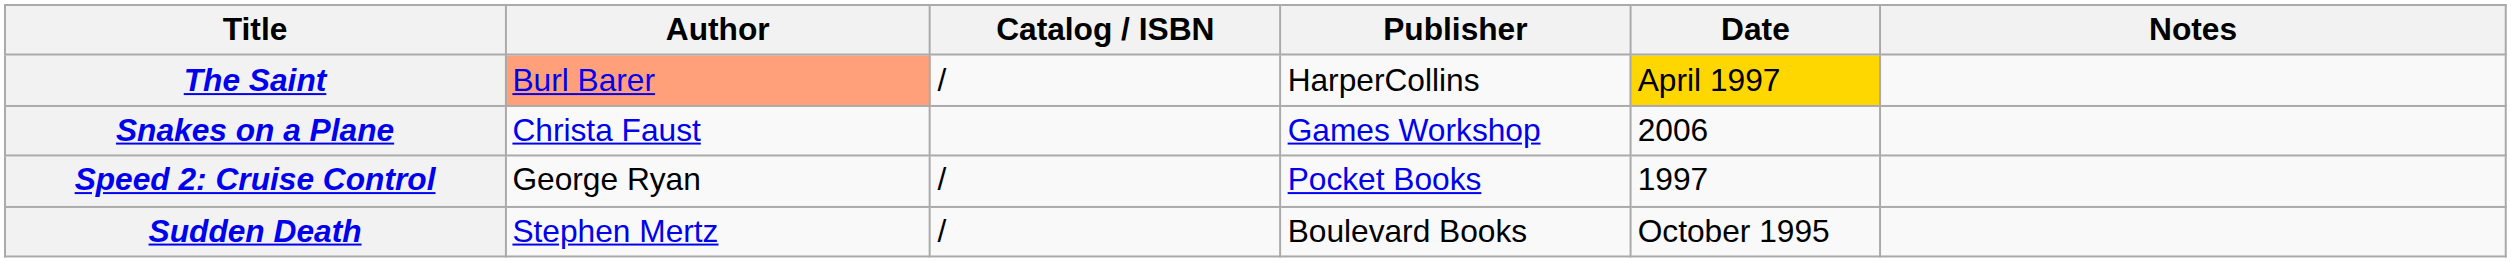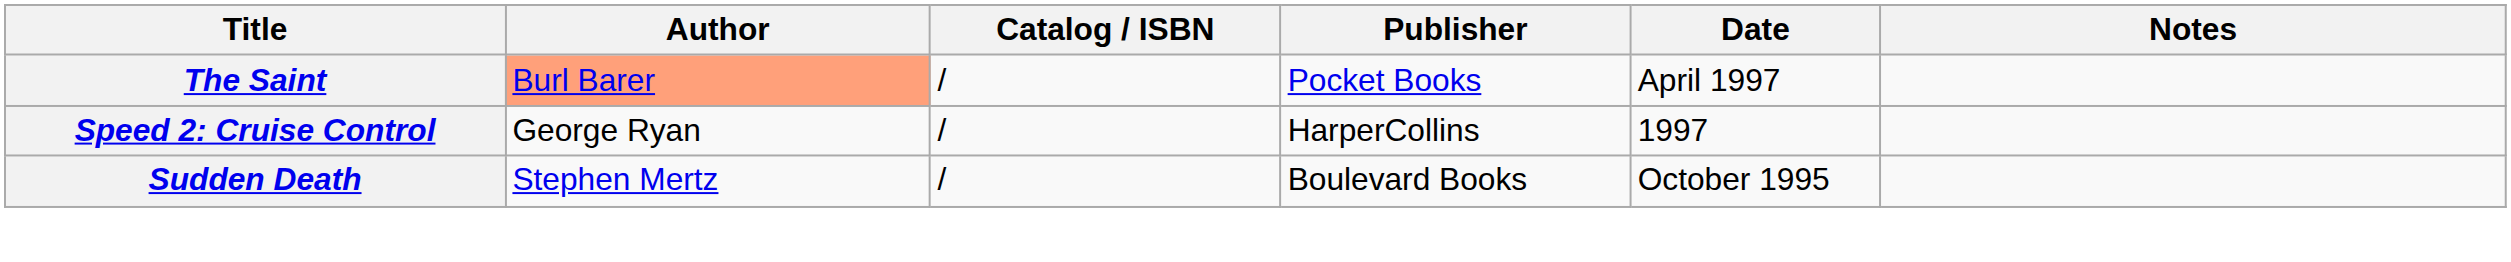The Saint | Publisher: HarperCollins -> Pocket Books
The Saint | Date: gold background -> no background
- row: Snakes on a Plane | Christa Faust | Games Workshop | 2006
Speed 2: Cruise Control | Publisher: Pocket Books -> HarperCollins
